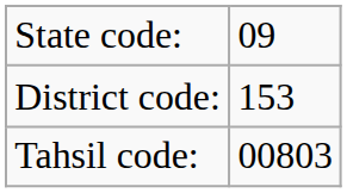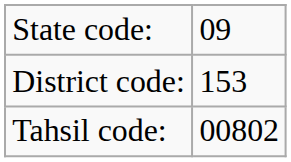Tahsil code: | column 2: 00803 -> 00802
